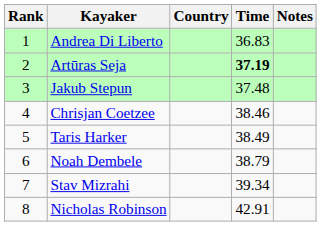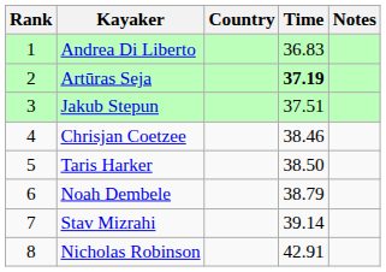Jakub Stepun | Time: 37.48 -> 37.51
Taris Harker | Time: 38.49 -> 38.50
Stav Mizrahi | Time: 39.34 -> 39.14
